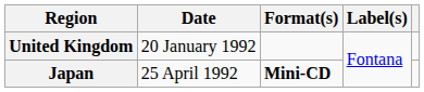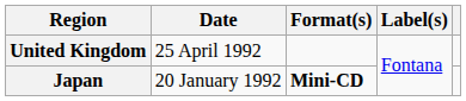United Kingdom | Date: 20 January 1992 -> 25 April 1992
Japan | Date: 25 April 1992 -> 20 January 1992
